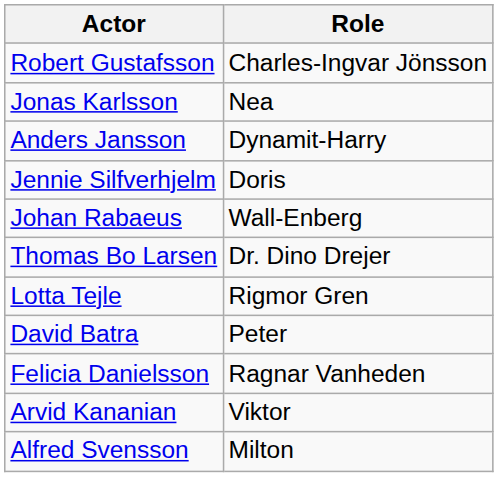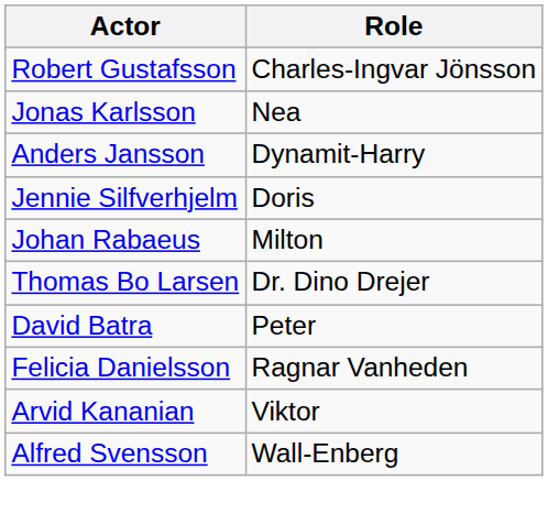Johan Rabaeus | Role: Wall-Enberg -> Milton
- row: Lotta Tejle | Rigmor Gren
Alfred Svensson | Role: Milton -> Wall-Enberg
